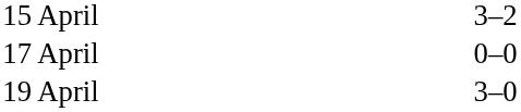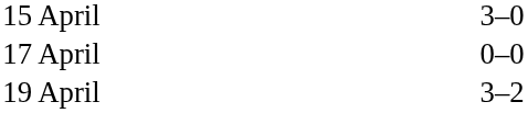15 April | column 3: 3–2 -> 3–0
19 April | column 3: 3–0 -> 3–2
